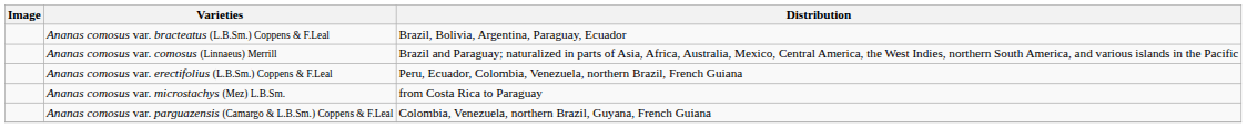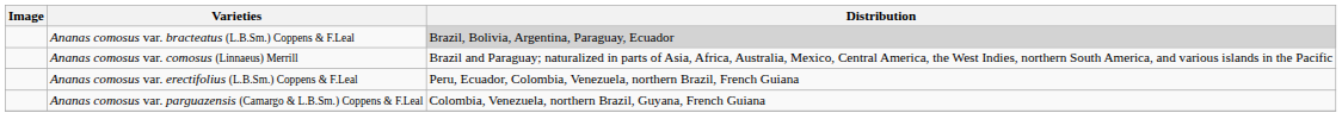Ananas comosus var. bracteatus (L.B.Sm.) Coppens & F.Leal | Distribution: no background -> lightgrey background
- row: Ananas comosus var. microstachys (Mez) L.B.Sm. | from Costa Rica to Paraguay
